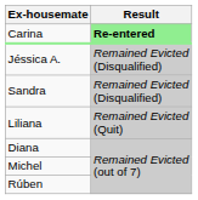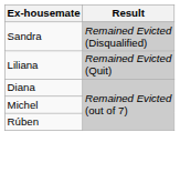- row: Carina | Re-entered
- row: Jéssica A. | Remained Evicted (Disqualified)
